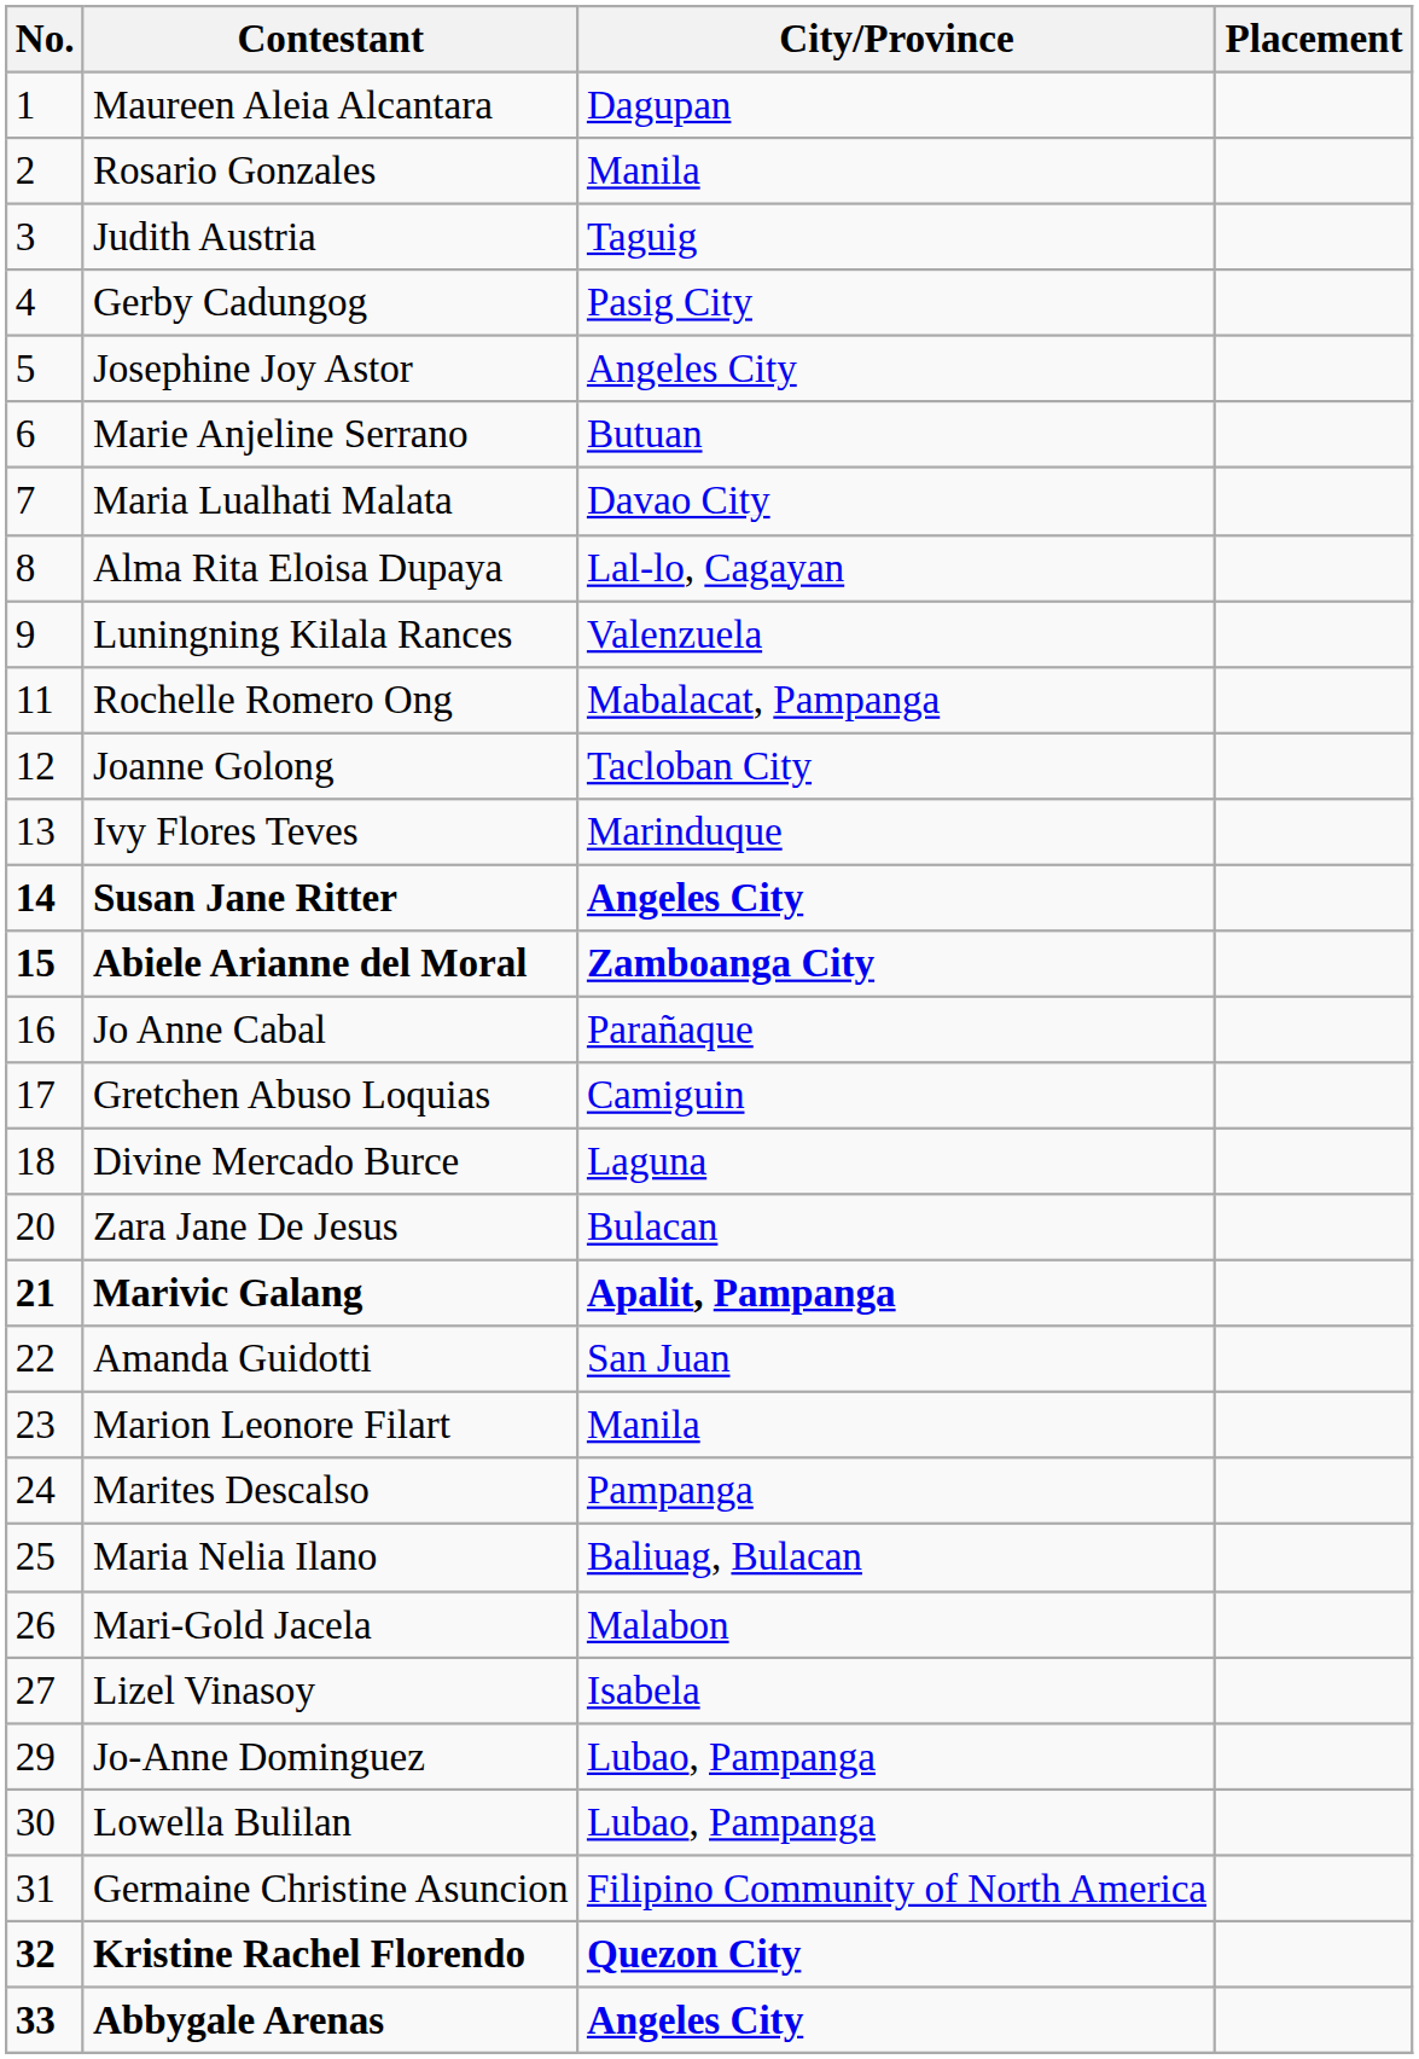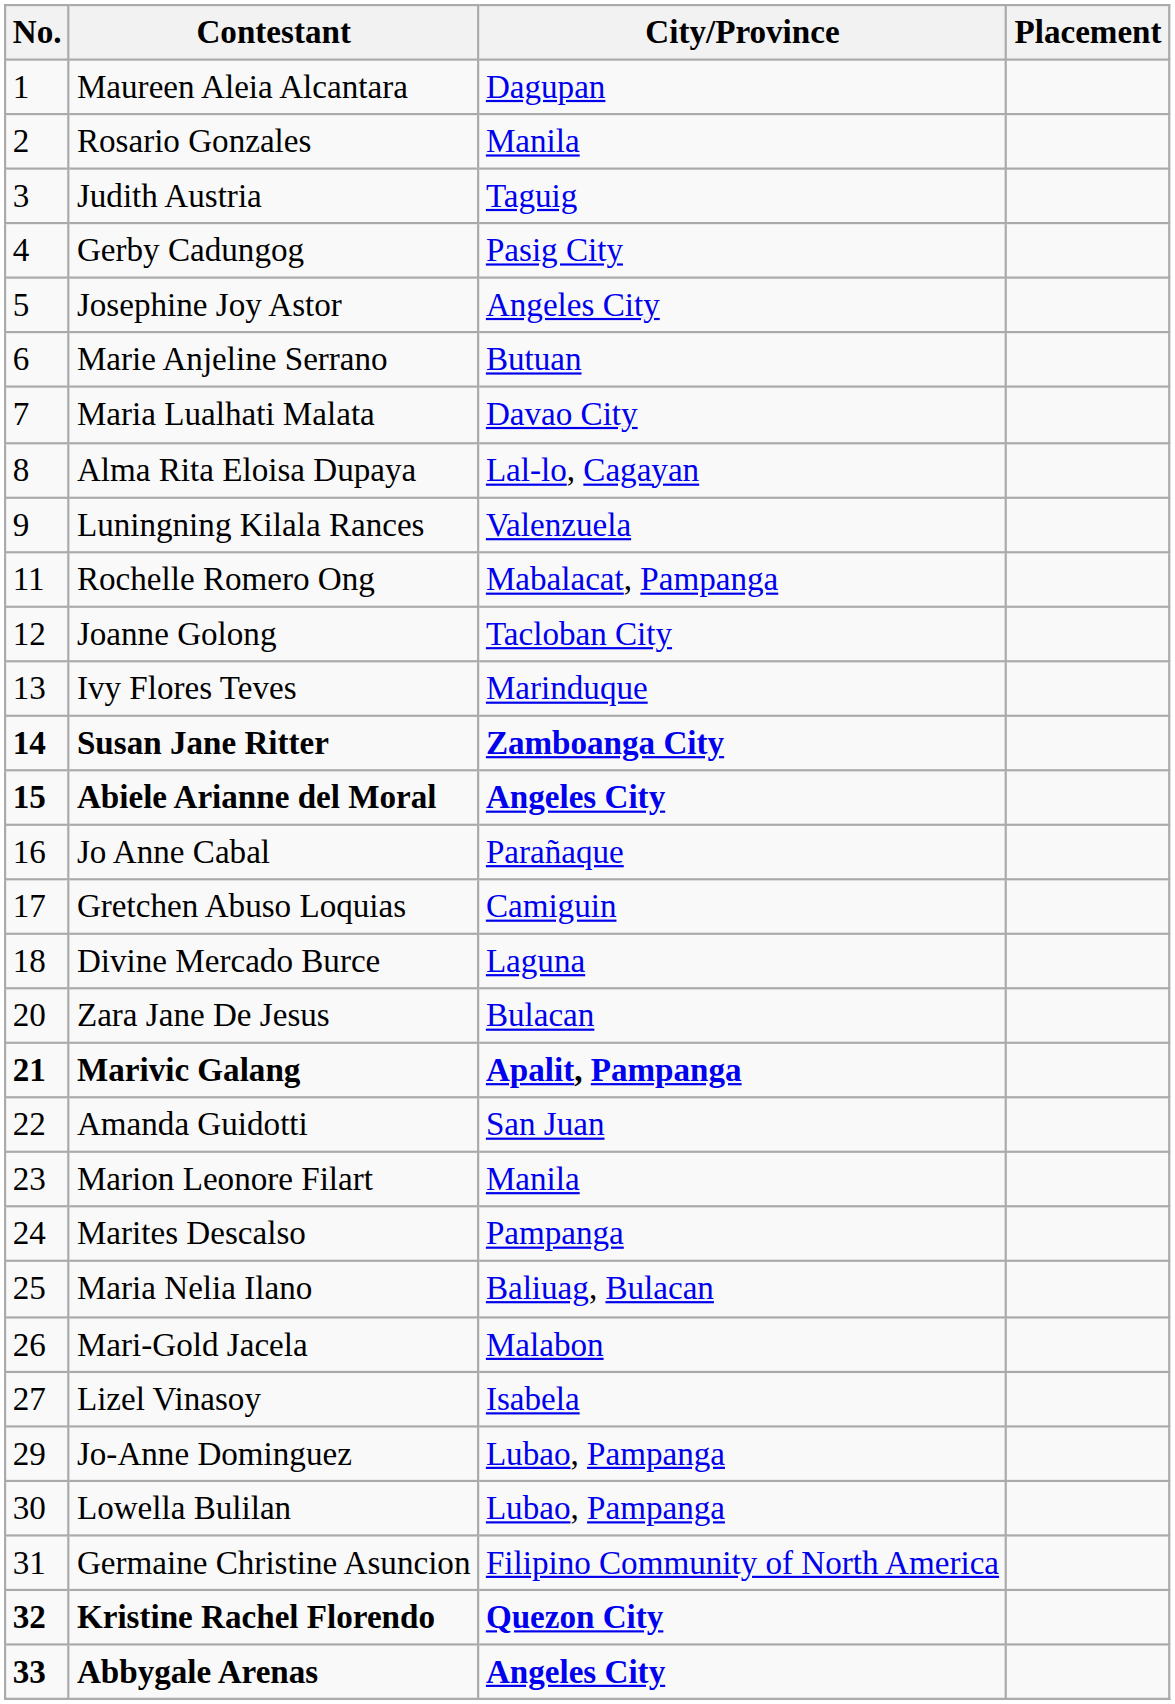Susan Jane Ritter | City/Province: Angeles City -> Zamboanga City
Abiele Arianne del Moral | City/Province: Zamboanga City -> Angeles City
